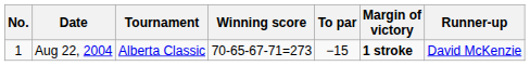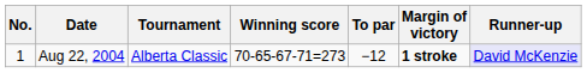Aug 22, 2004 | To par: −15 -> −12
Aug 22, 2004 | Runner-up: no background -> lavender background
